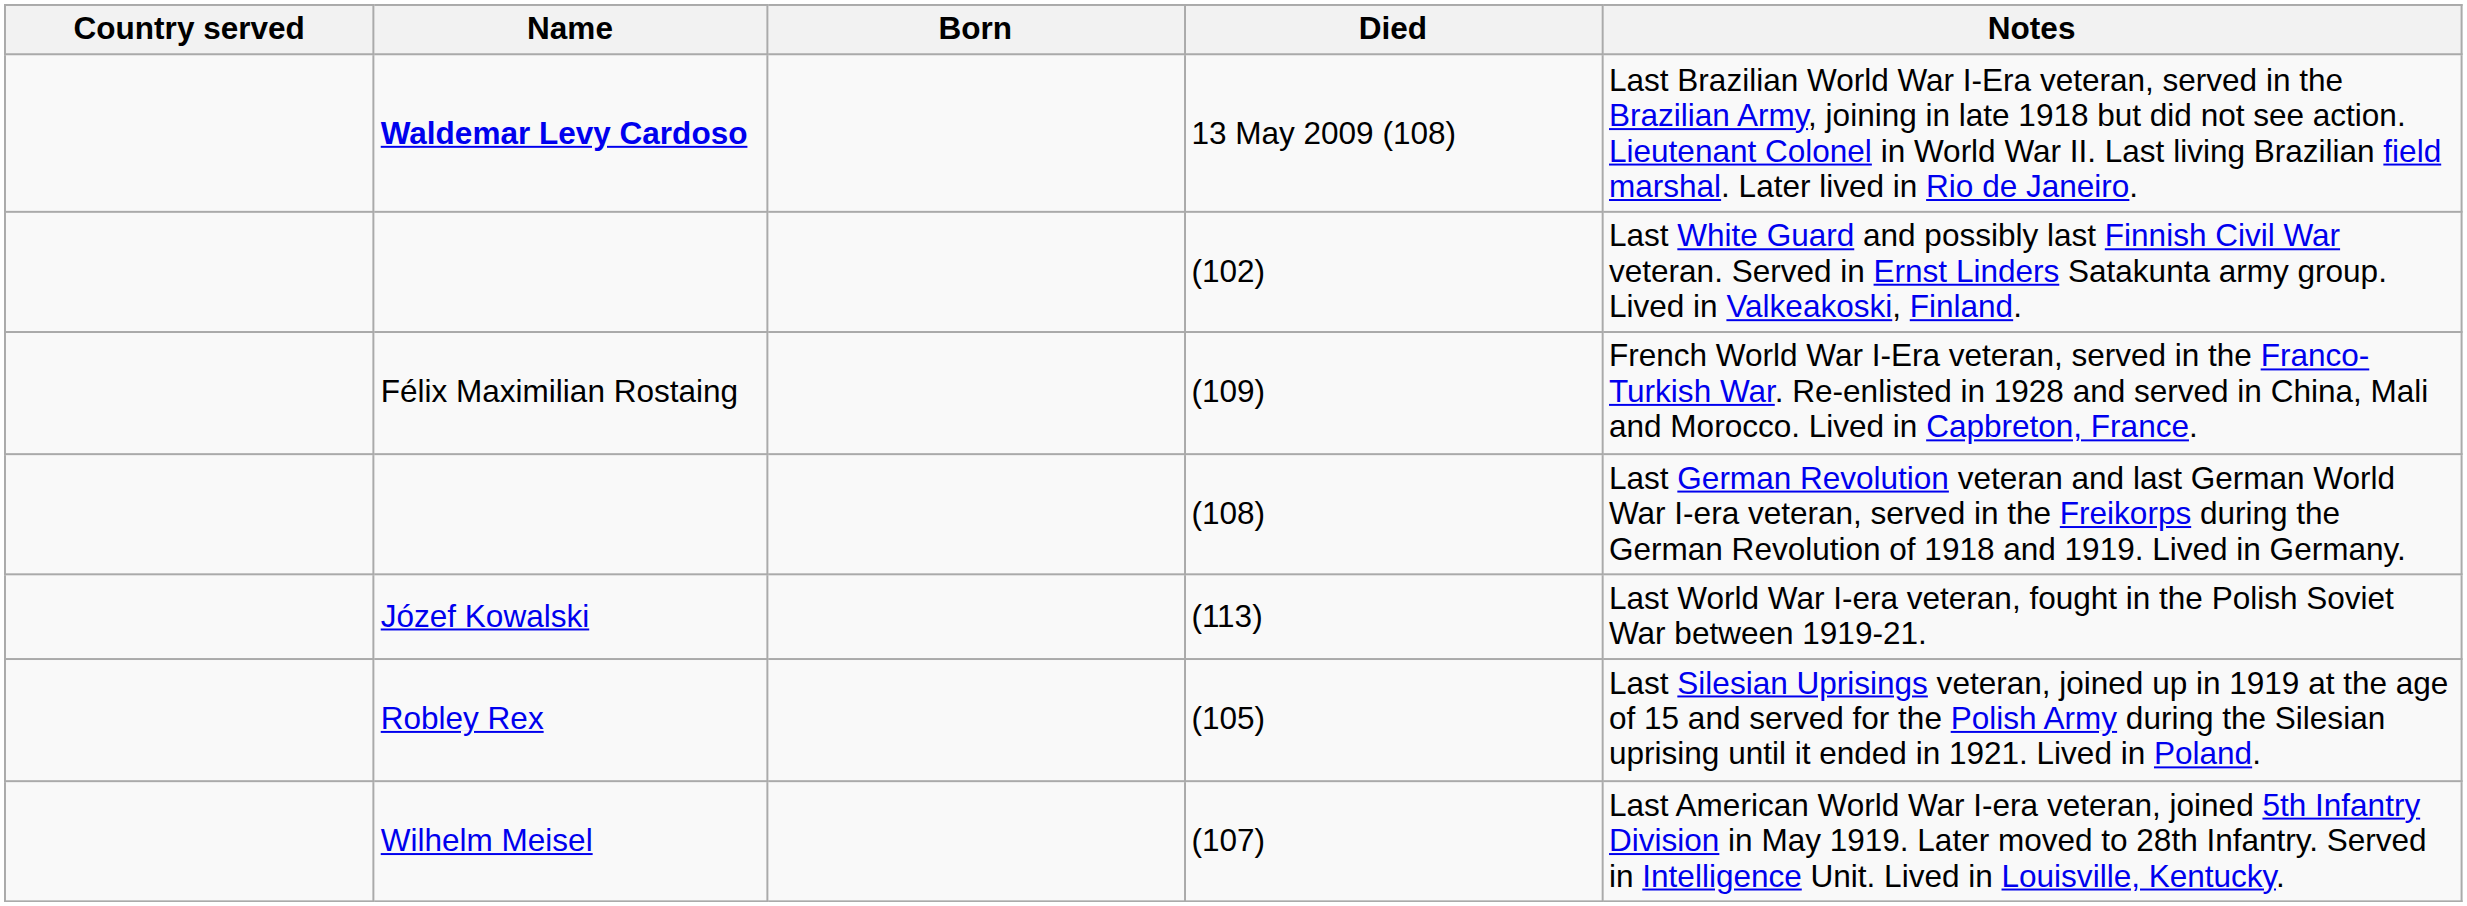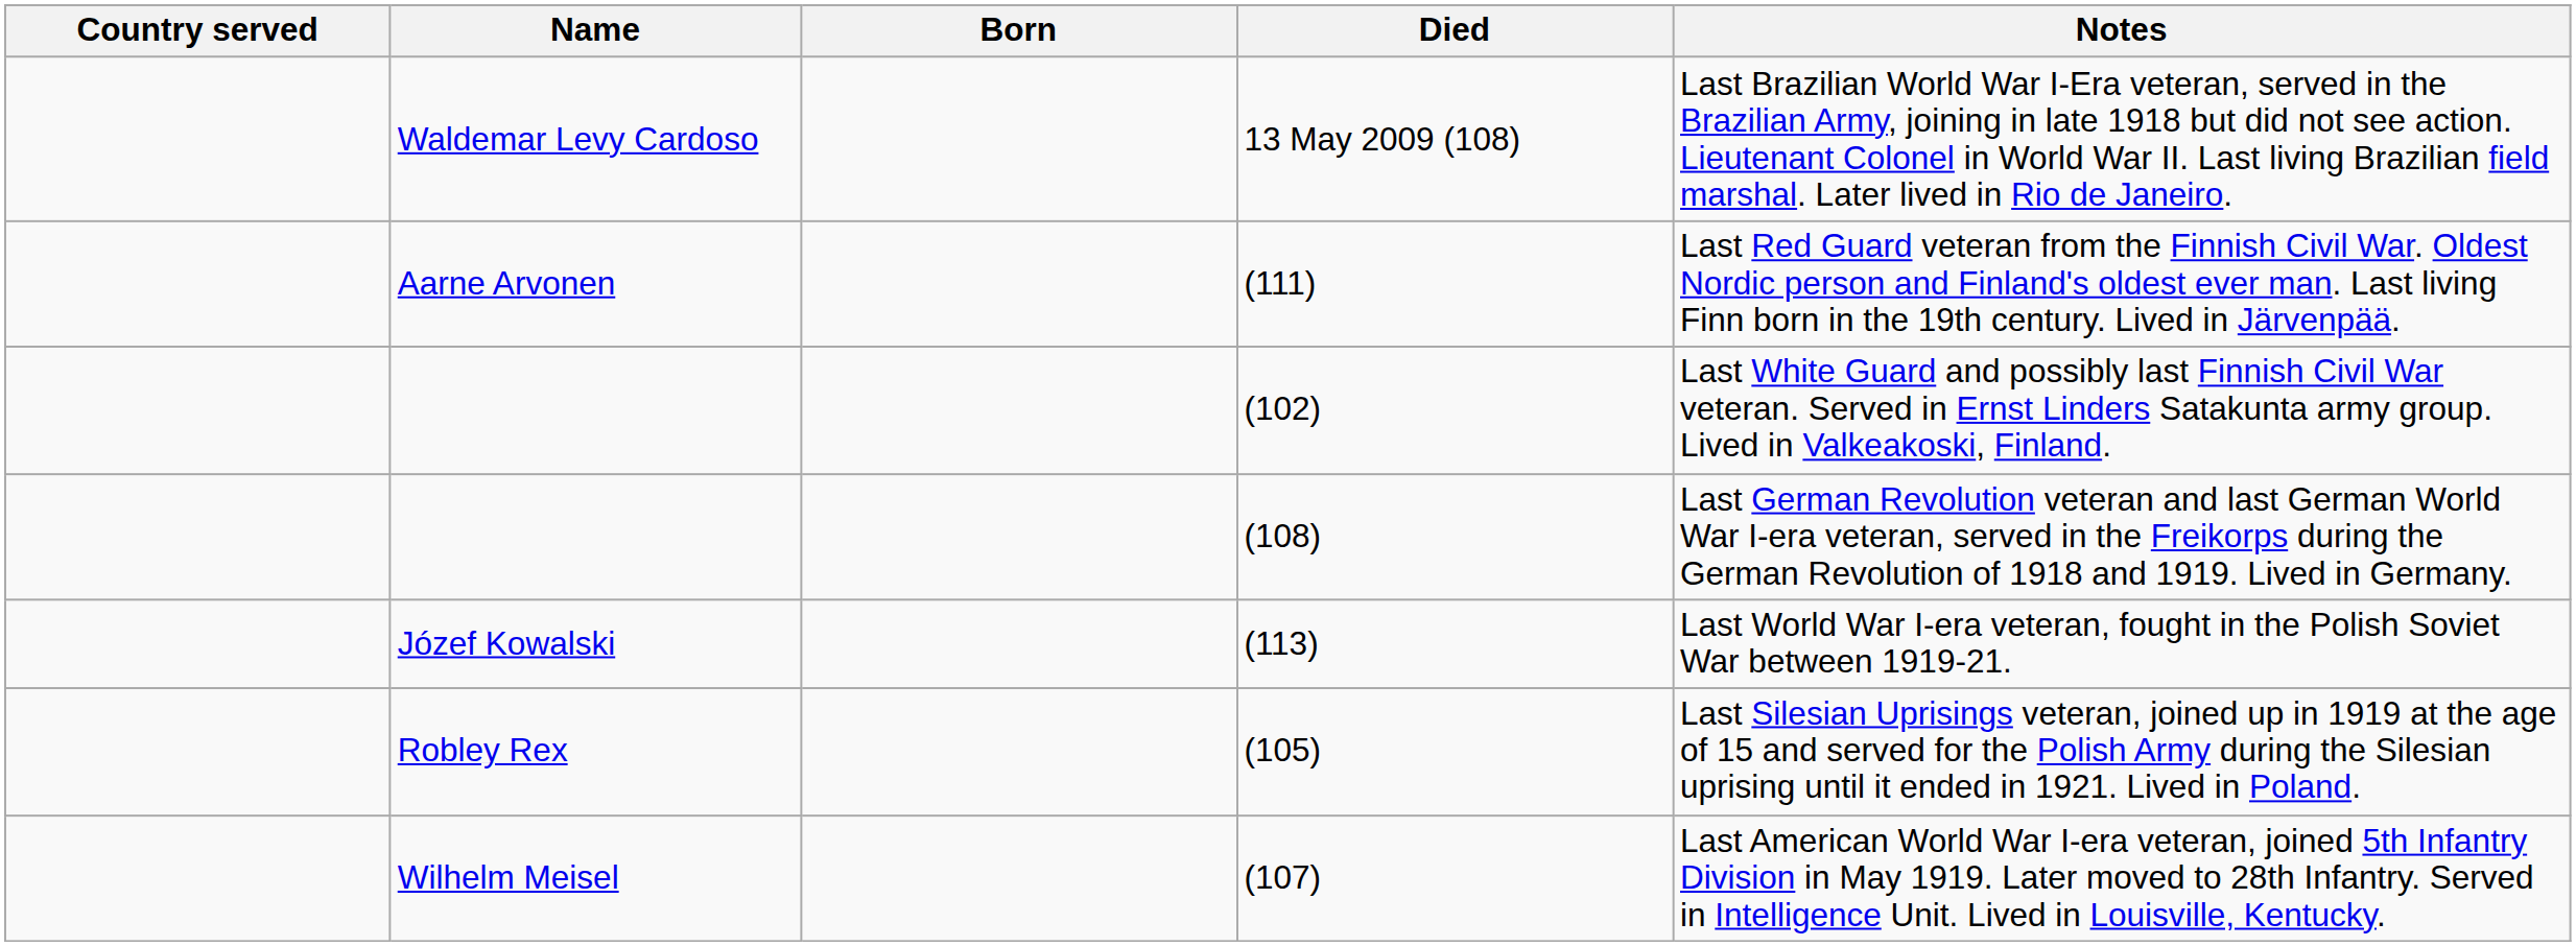13 May 2009 (108) | Name: bold -> normal
+ row: Aarne Arvonen | (111) | Last Red Guard veteran from the Finnish Civil War. Oldest Nordic person and Finland's oldest ever man. Last living Finn born in the 19th century. Lived in Järvenpää.
- row: Félix Maximilian Rostaing | (109) | French World War I-Era veteran, served in the Franco-Turkish War. Re-enlisted in 1928 and served in China, Mali and Morocco. Lived in Capbreton, France.
